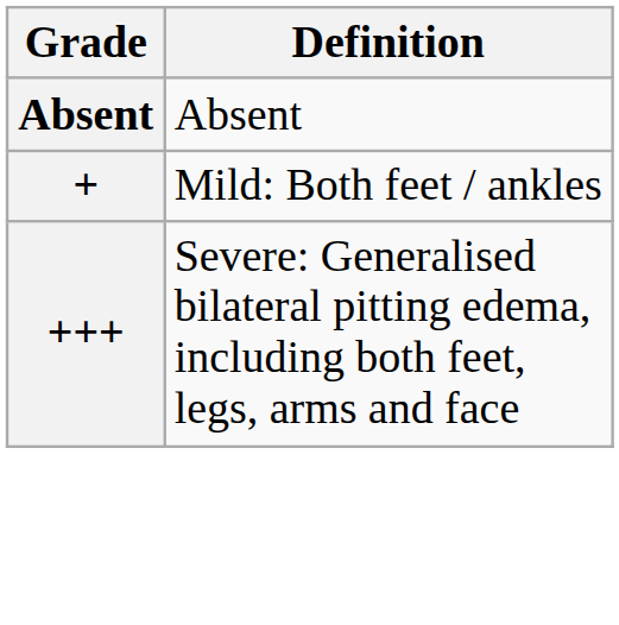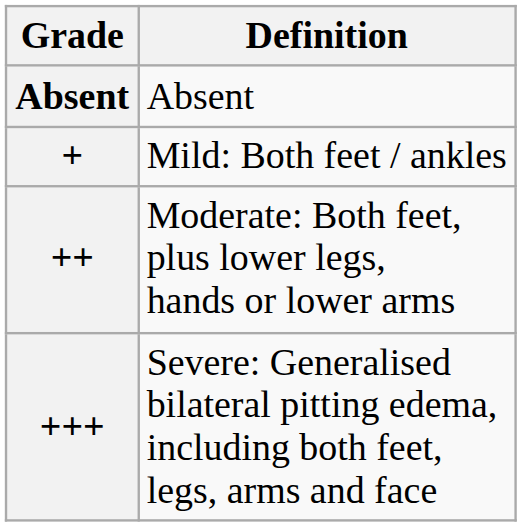+ row: ++ | Moderate: Both feet, plus lower legs, hands or lower arms
